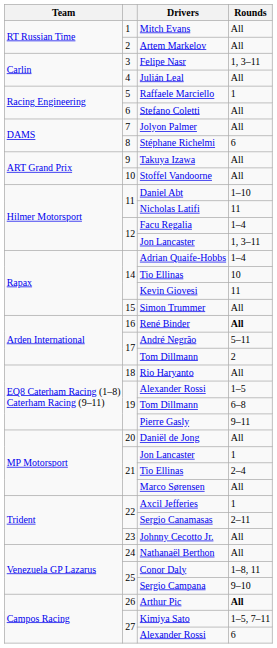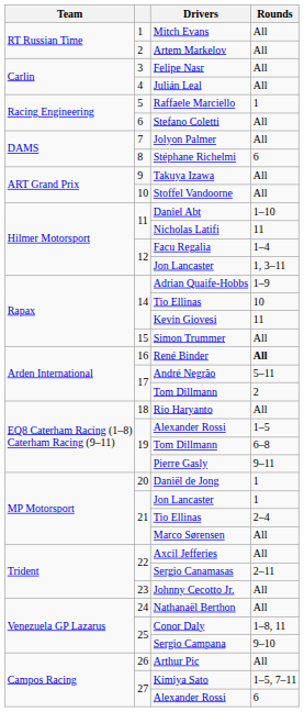Felipe Nasr | Rounds: 1, 3–11 -> All
Adrian Quaife-Hobbs | Rounds: 1–4 -> 1–9
Daniël de Jong | Rounds: All -> 1
Axcil Jefferies | Rounds: 1 -> All
Arthur Pic | Rounds: bold -> normal
